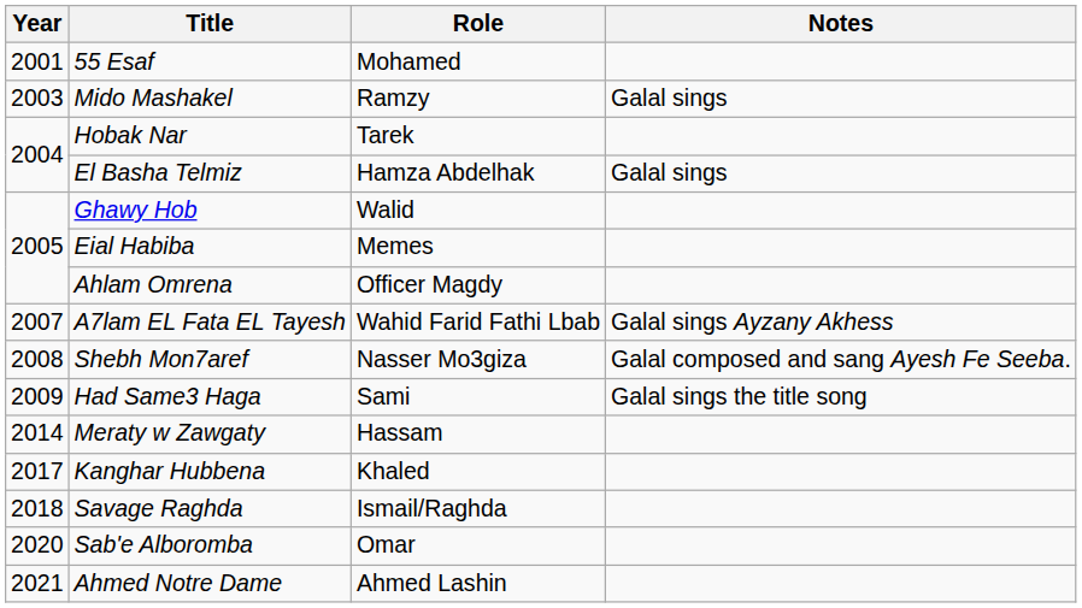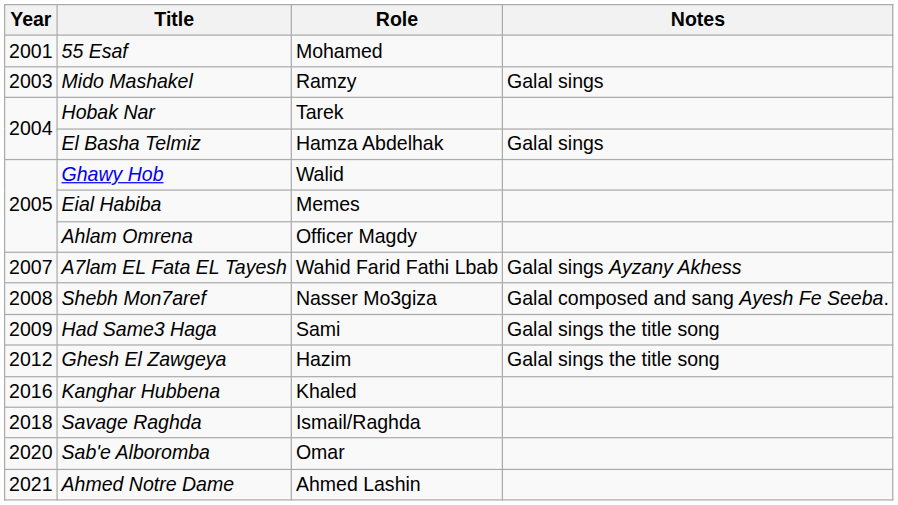+ row: 2012 | Ghesh El Zawgeya | Hazim | Galal sings the title song
- row: 2014 | Meraty w Zawgaty | Hassam
Kanghar Hubbena | Year: 2017 -> 2016
